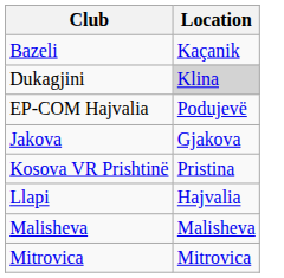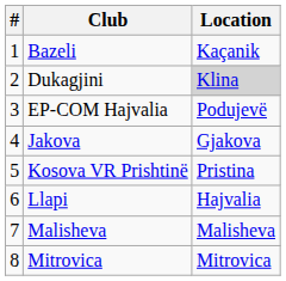+ column: # | 1 | 2 | 3 | 4 | 5 | 6 | 7 | 8
